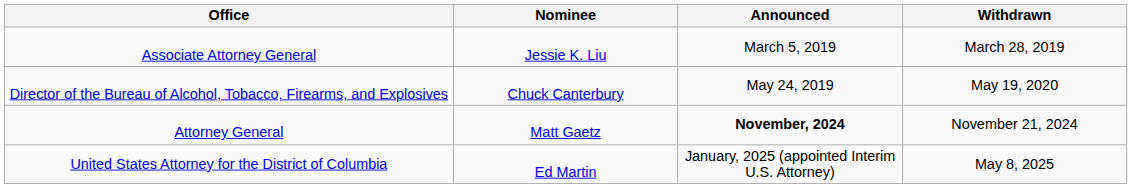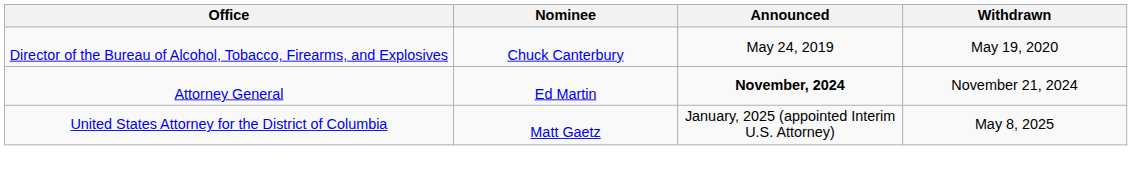- row: Associate Attorney General | Jessie K. Liu | March 5, 2019 | March 28, 2019
Attorney General | Nominee: Matt Gaetz -> Ed Martin
United States Attorney for the District of Columbia | Nominee: Ed Martin -> Matt Gaetz
